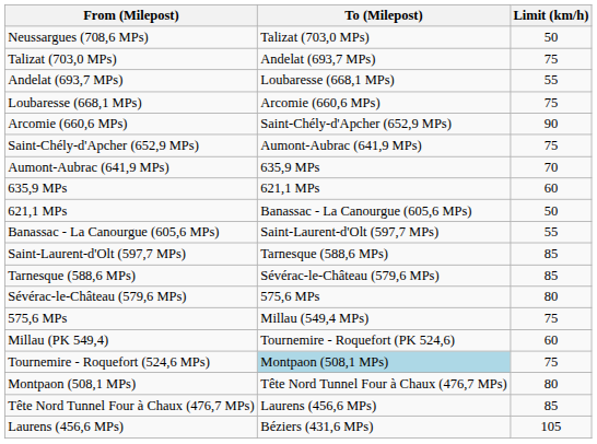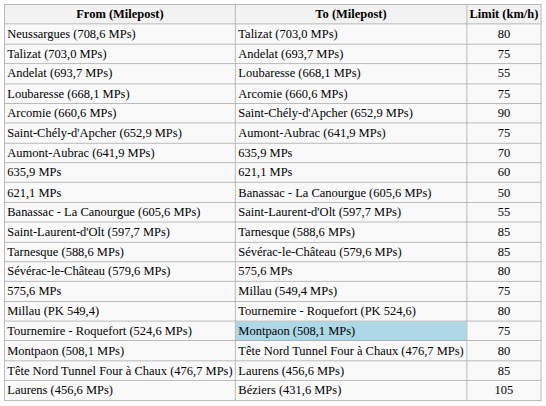Neussargues (708,6 MPs) | Limit (km/h): 50 -> 80
Millau (PK 549,4) | Limit (km/h): 60 -> 80
